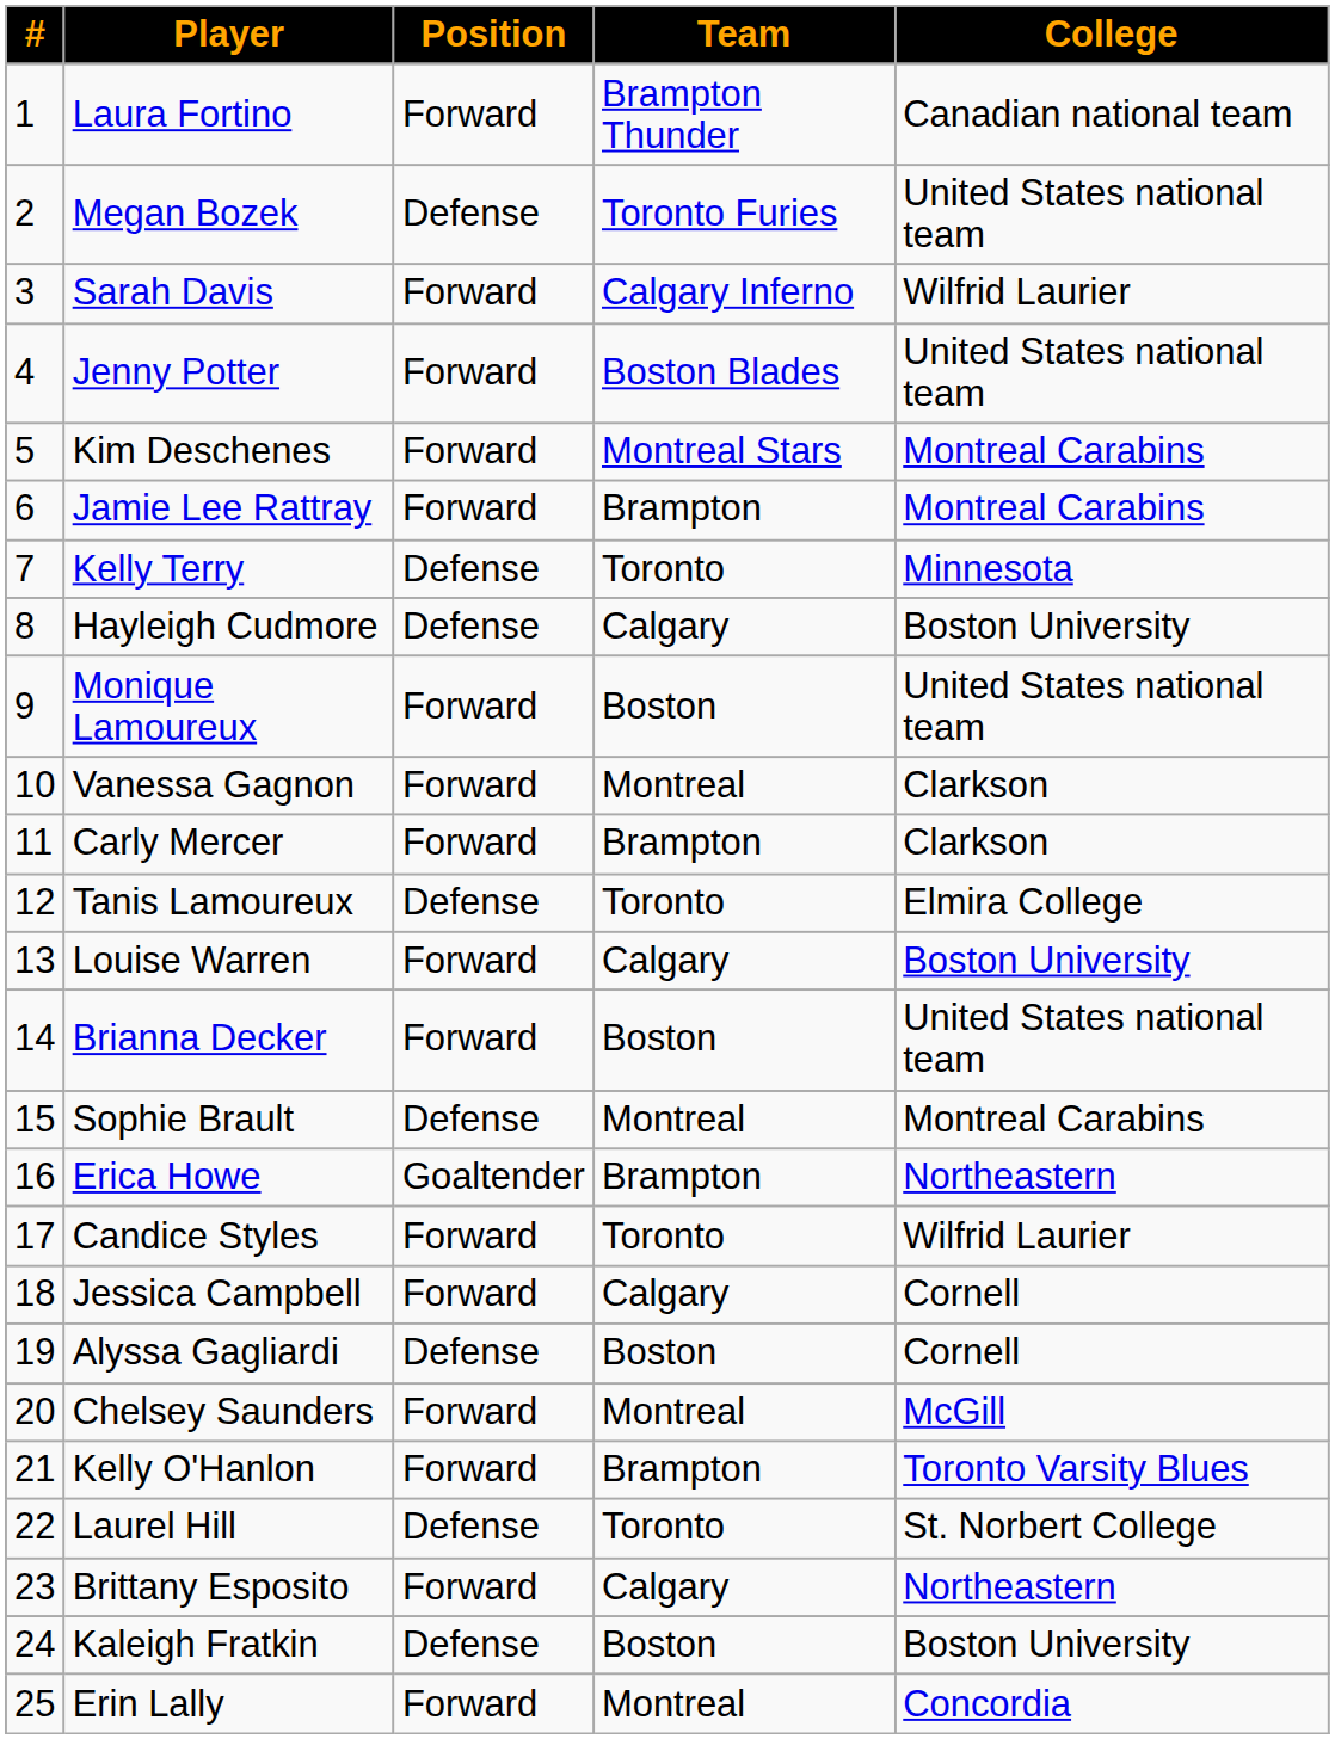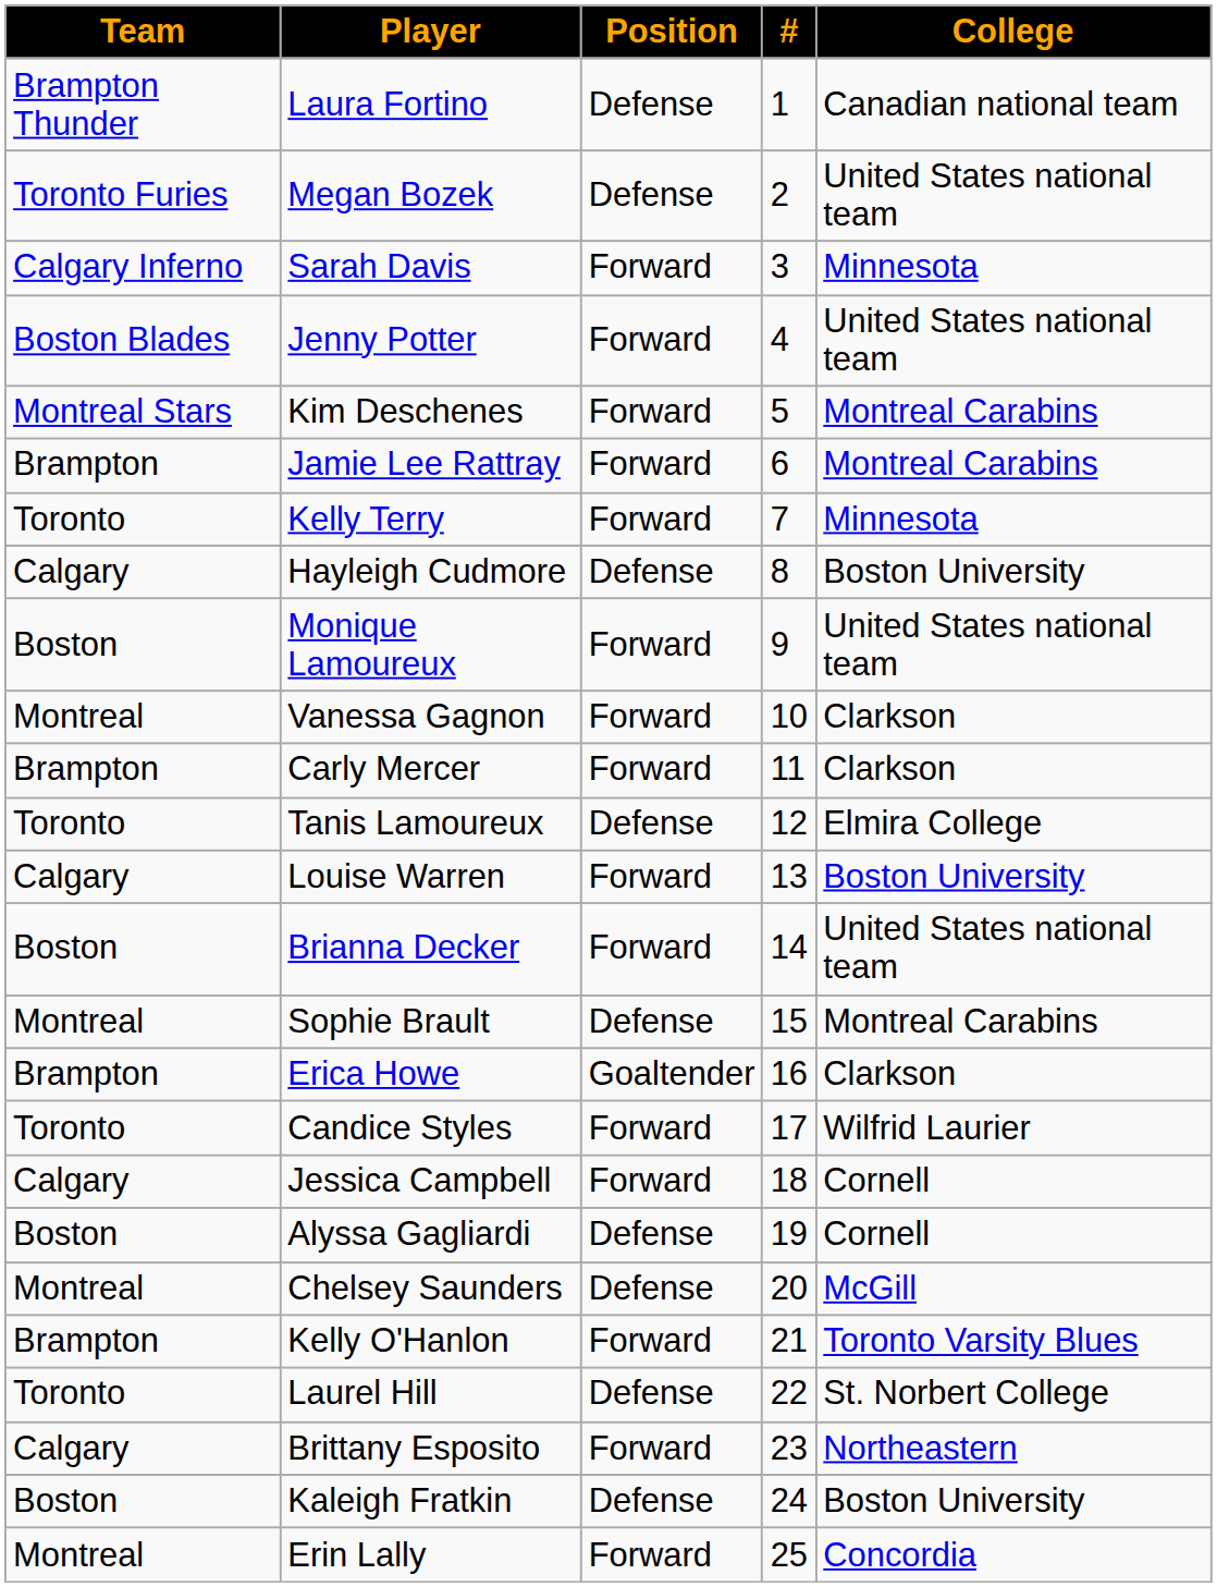columns swapped: # <-> Team
Laura Fortino | Position: Forward -> Defense
Sarah Davis | College: Wilfrid Laurier -> Minnesota
Kelly Terry | Position: Defense -> Forward
Erica Howe | College: Northeastern -> Clarkson
Chelsey Saunders | Position: Forward -> Defense
